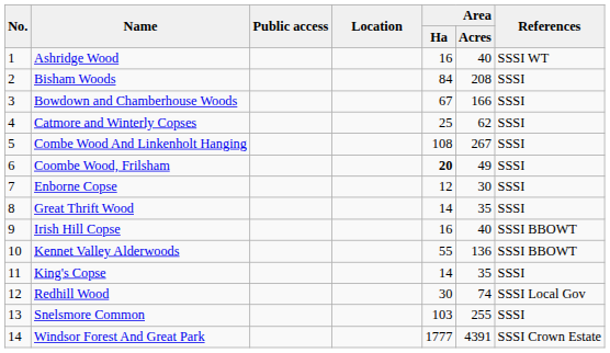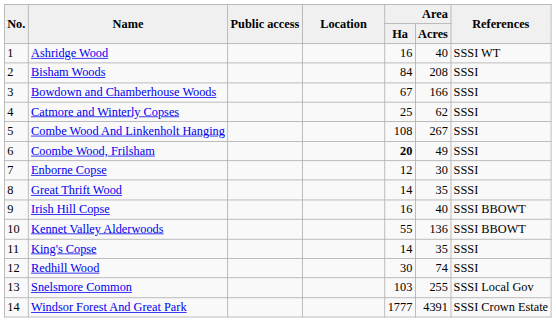Redhill Wood | References: SSSI Local Gov -> SSSI
Snelsmore Common | References: SSSI -> SSSI Local Gov
